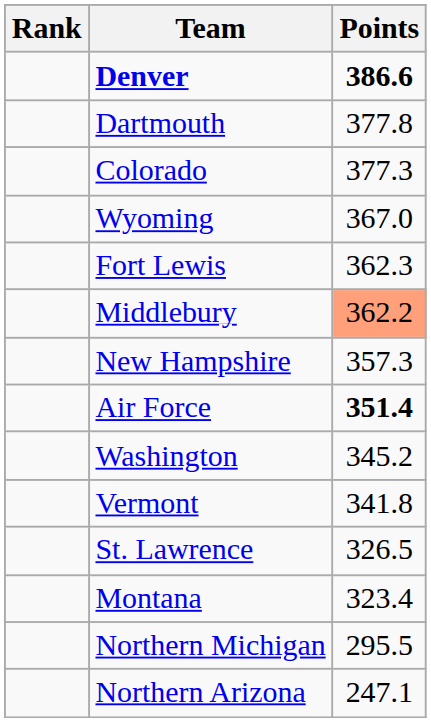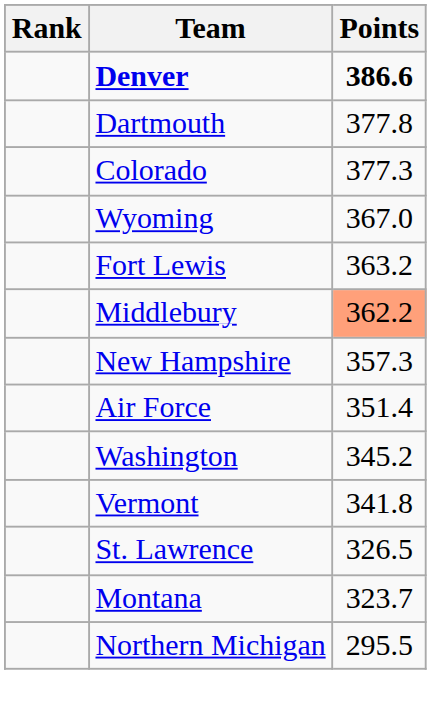Fort Lewis | Points: 362.3 -> 363.2
Air Force | Points: bold -> normal
Montana | Points: 323.4 -> 323.7
- row: Northern Arizona | 247.1
